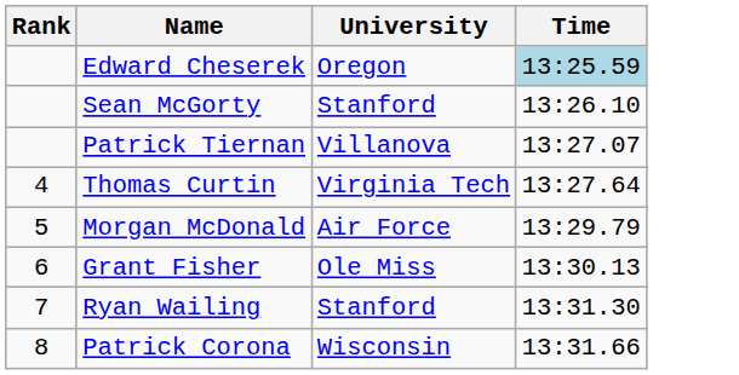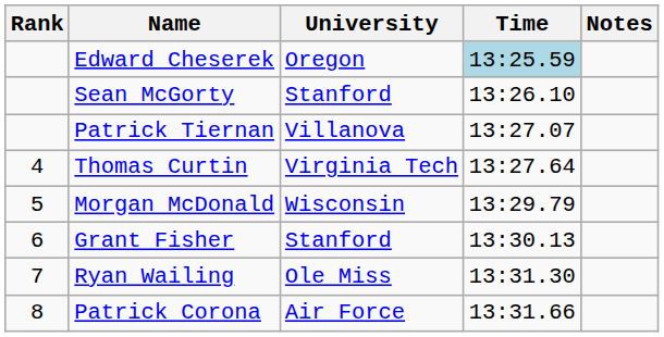+ column: Notes
Morgan McDonald | University: Air Force -> Wisconsin
Grant Fisher | University: Ole Miss -> Stanford
Ryan Wailing | University: Stanford -> Ole Miss
Patrick Corona | University: Wisconsin -> Air Force
